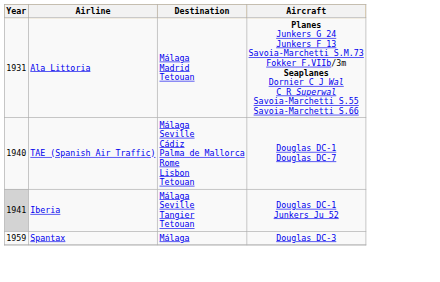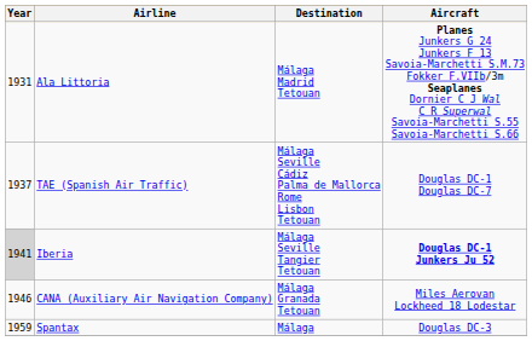TAE (Spanish Air Traffic) | Year: 1940 -> 1937
Iberia | Aircraft: normal -> bold
+ row: 1946 | CANA (Auxiliary Air Navigation Company) | Málaga Granada Tetouan | Miles Aerovan Lockheed 18 Lodestar
